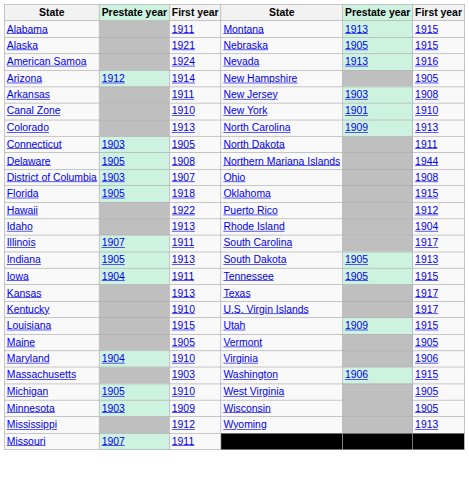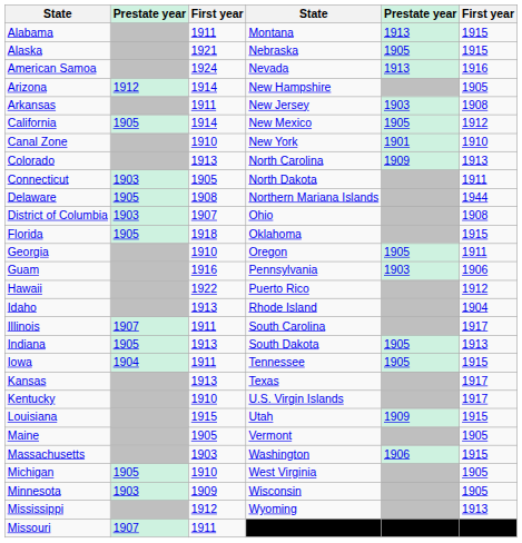+ row: California | 1905 | 1914 | New Mexico | 1905 | 1912
+ row: Georgia | 1910 | Oregon | 1905 | 1911
+ row: Guam | 1916 | Pennsylvania | 1903 | 1906
- row: Maryland | 1904 | 1910 | Virginia | 1906
